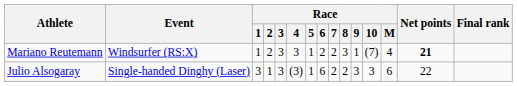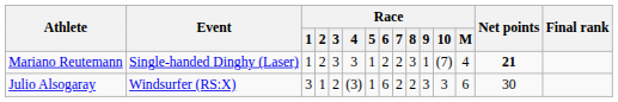Mariano Reutemann | Event: Windsurfer (RS:X) -> Single-handed Dinghy (Laser)
Julio Alsogaray | Event: Single-handed Dinghy (Laser) -> Windsurfer (RS:X)
Julio Alsogaray | Race / 3: 3 -> 2
Julio Alsogaray | Net points: 22 -> 30
